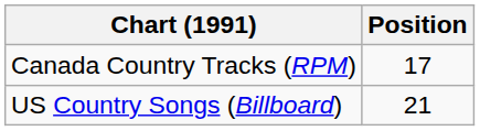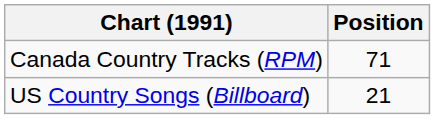Canada Country Tracks (RPM) | Position: 17 -> 71
